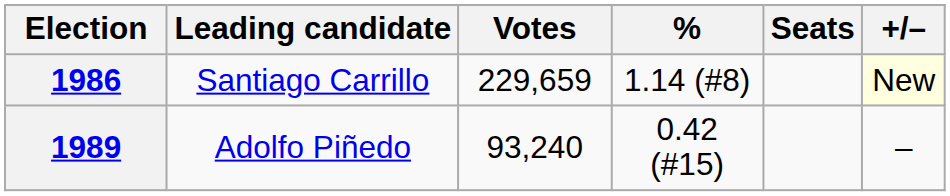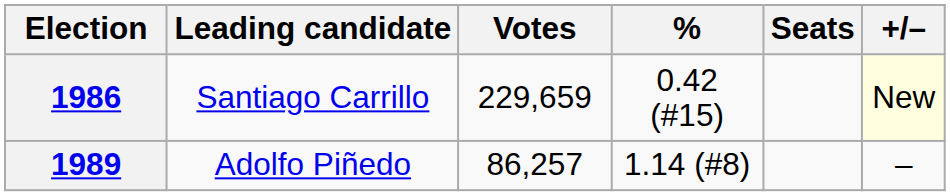1986 | %: 1.14 (#8) -> 0.42 (#15)
1989 | Votes: 93,240 -> 86,257
1989 | %: 0.42 (#15) -> 1.14 (#8)
